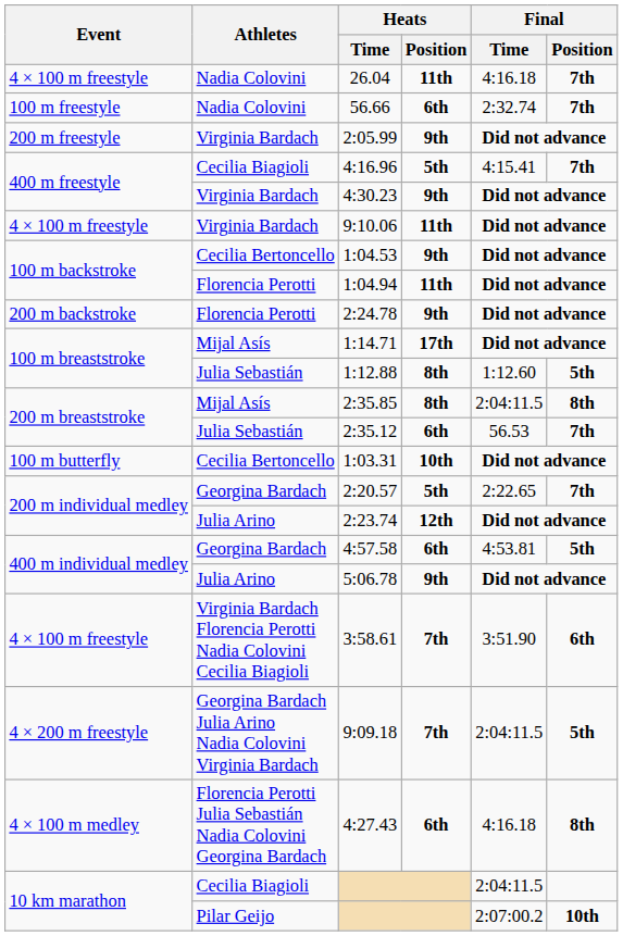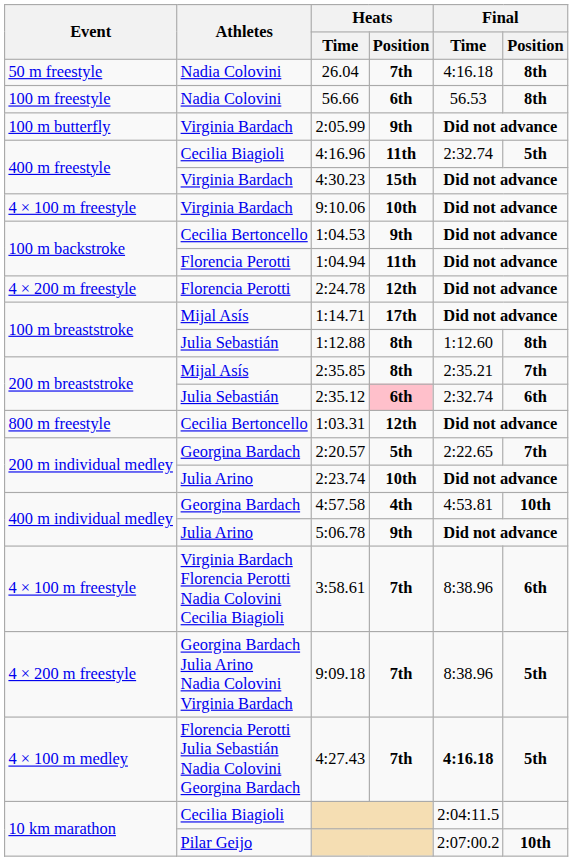26.04 | Event: 4 × 100 m freestyle -> 50 m freestyle
26.04 | Heats / Position: 11th -> 7th
26.04 | Final / Position: 7th -> 8th
56.66 | Final / Time: 2:32.74 -> 56.53
56.66 | Final / Position: 7th -> 8th
2:05.99 | Event: 200 m freestyle -> 100 m butterfly
4:16.96 | Heats / Position: 5th -> 11th
4:16.96 | Final / Time: 4:15.41 -> 2:32.74
4:16.96 | Final / Position: 7th -> 5th
4:30.23 | Heats / Position: 9th -> 15th
9:10.06 | Heats / Position: 11th -> 10th
2:24.78 | Event: 200 m backstroke -> 4 × 200 m freestyle
2:24.78 | Heats / Position: 9th -> 12th
1:12.88 | Final / Position: 5th -> 8th
2:35.85 | Final / Time: 2:04:11.5 -> 2:35.21
2:35.85 | Final / Position: 8th -> 7th
2:35.12 | Heats / Position: no background -> pink background
2:35.12 | Final / Time: 56.53 -> 2:32.74
2:35.12 | Final / Position: 7th -> 6th
1:03.31 | Event: 100 m butterfly -> 800 m freestyle
1:03.31 | Heats / Position: 10th -> 12th
2:23.74 | Heats / Position: 12th -> 10th
4:57.58 | Heats / Position: 6th -> 4th
4:57.58 | Final / Position: 5th -> 10th
3:58.61 | Final / Time: 3:51.90 -> 8:38.96
9:09.18 | Final / Time: 2:04:11.5 -> 8:38.96
4:27.43 | Heats / Position: 6th -> 7th
4:27.43 | Final / Time: normal -> bold
4:27.43 | Final / Position: 8th -> 5th
